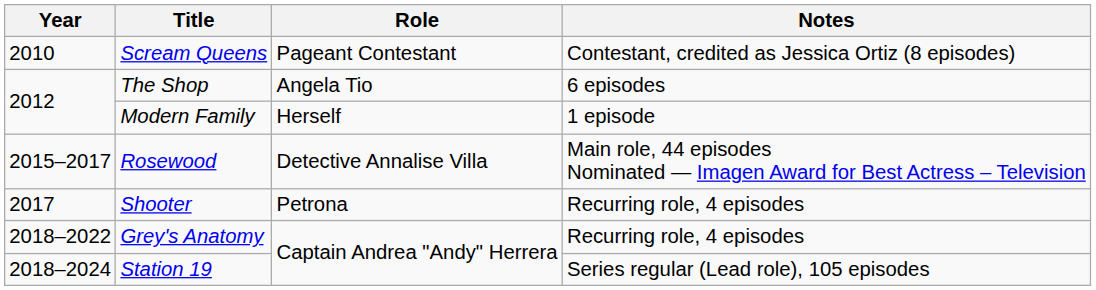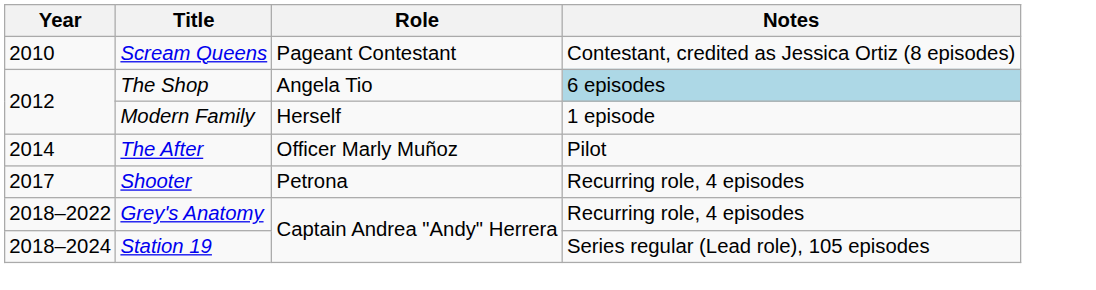The Shop | Notes: no background -> lightblue background
+ row: 2014 | The After | Officer Marly Muñoz | Pilot
- row: 2015–2017 | Rosewood | Detective Annalise Villa | Main role, 44 episodes Nominated — Imagen Award for Best Actress – Television
